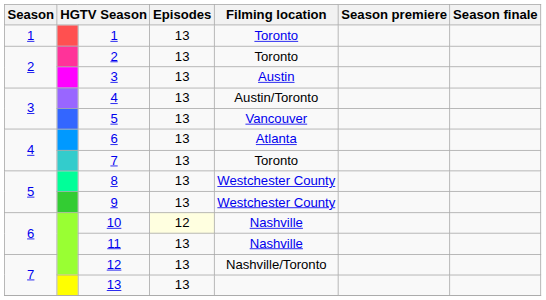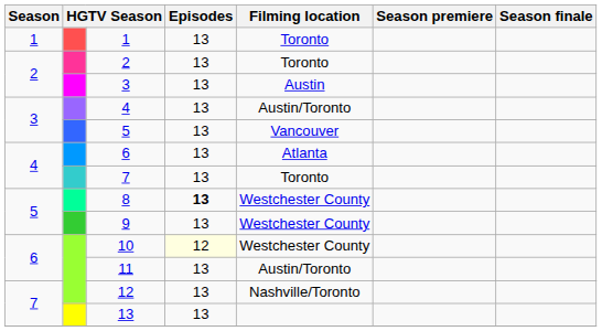8 | Episodes: normal -> bold
10 | Filming location: Nashville -> Westchester County
11 | Filming location: Nashville -> Austin/Toronto
